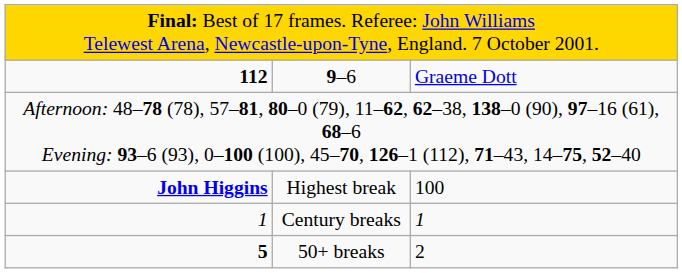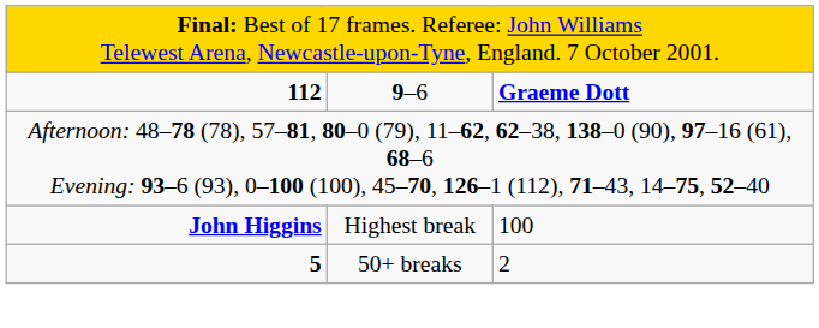9–6 | column 3: normal -> bold
- row: 1 | Century breaks | 1
